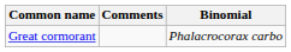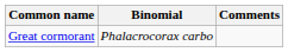columns swapped: Binomial <-> Comments
